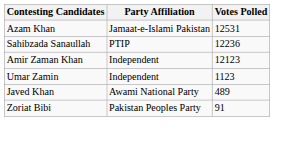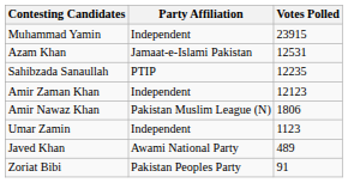+ row: Muhammad Yamin | Independent | 23915
Sahibzada Sanaullah | Votes Polled: 12236 -> 12235
+ row: Amir Nawaz Khan | Pakistan Muslim League (N) | 1806
